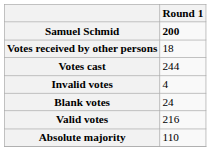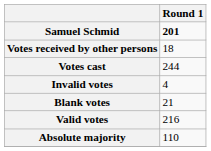Samuel Schmid | Round 1: 200 -> 201
Blank votes | Round 1: 24 -> 21
